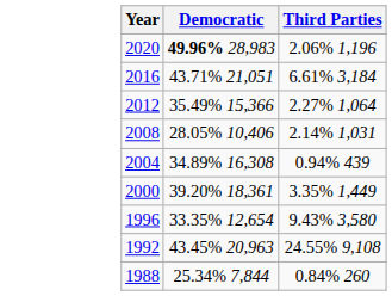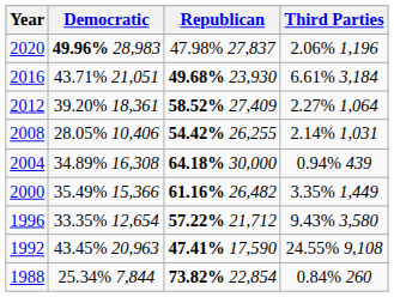+ column: Republican | 47.98% 27,837 | 49.68% 23,930 | 58.52% 27,409 | 54.42% 26,255 | 64.18% 30,000 | 61.16% 26,482 | 57.22% 21,712 | 47.41% 17,590 | 73.82% 22,854
2012 | Democratic: 35.49% 15,366 -> 39.20% 18,361
2000 | Democratic: 39.20% 18,361 -> 35.49% 15,366
